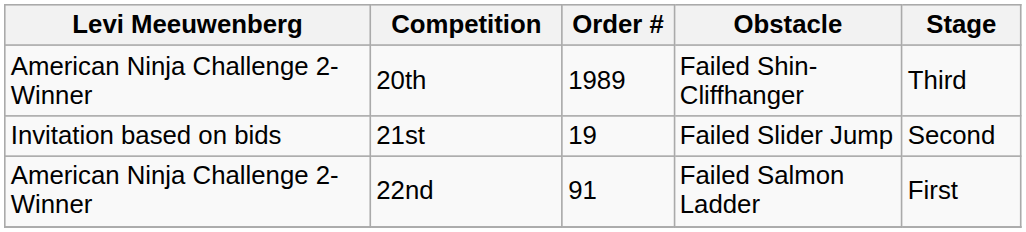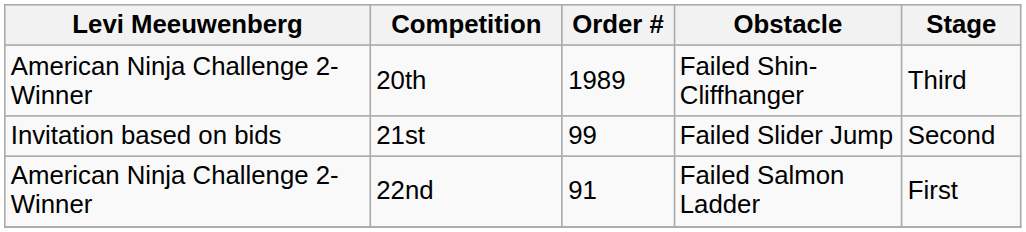21st | Order #: 19 -> 99
